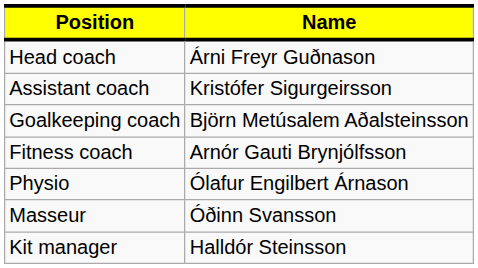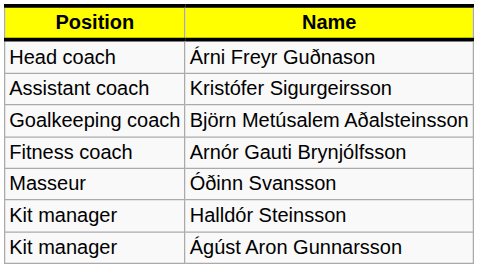- row: Physio | Ólafur Engilbert Árnason
+ row: Kit manager | Ágúst Aron Gunnarsson
